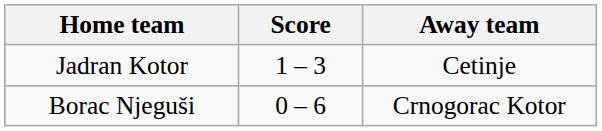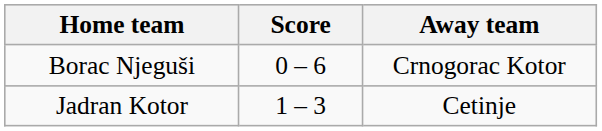rows swapped: Jadran Kotor <-> Borac Njeguši
